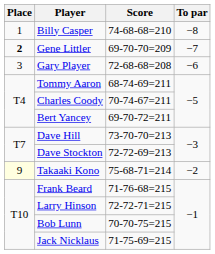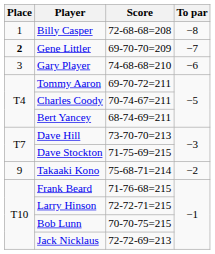Billy Casper | Score: 74-68-68=210 -> 72-68-68=208
Gary Player | Score: 72-68-68=208 -> 74-68-68=210
Tommy Aaron | Score: 68-74-69=211 -> 69-70-72=211
Bert Yancey | Score: 69-70-72=211 -> 68-74-69=211
Dave Stockton | Score: 72-72-69=213 -> 71-75-69=215
Takaaki Kono | Place: lightyellow background -> no background
Jack Nicklaus | Score: 71-75-69=215 -> 72-72-69=213
